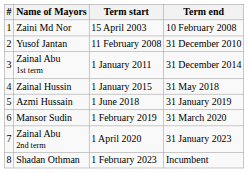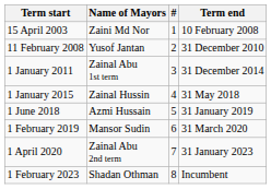columns swapped: # <-> Term start
